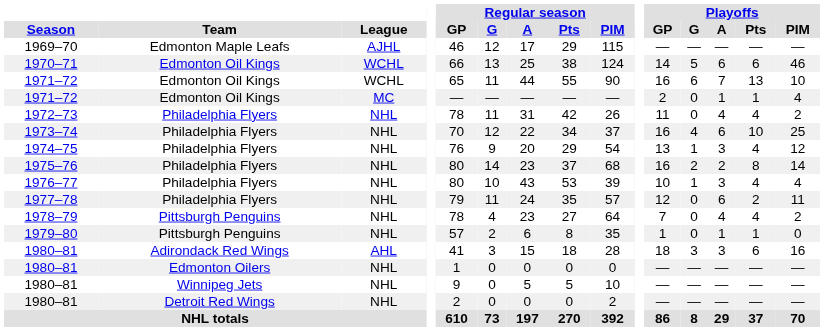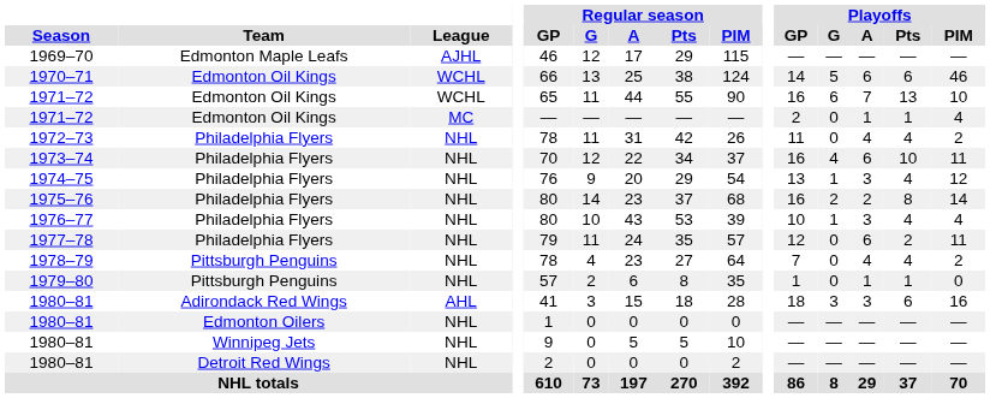1973–74 | Playoffs / PIM: 25 -> 11
